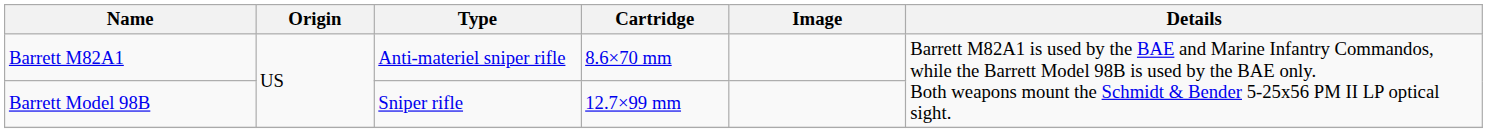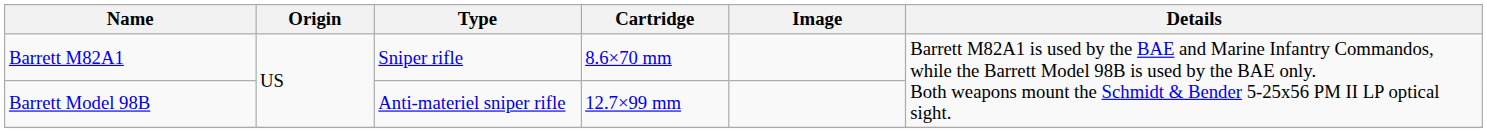Barrett M82A1 | Type: Anti-materiel sniper rifle -> Sniper rifle
Barrett Model 98B | Type: Sniper rifle -> Anti-materiel sniper rifle
